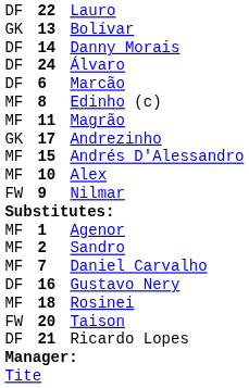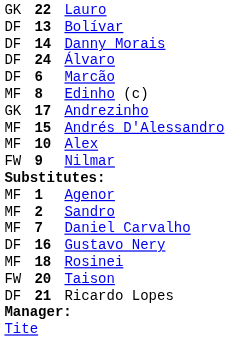Lauro | column 1: DF -> GK
Bolívar | column 1: GK -> DF
- row: MF | 11 | Magrão
